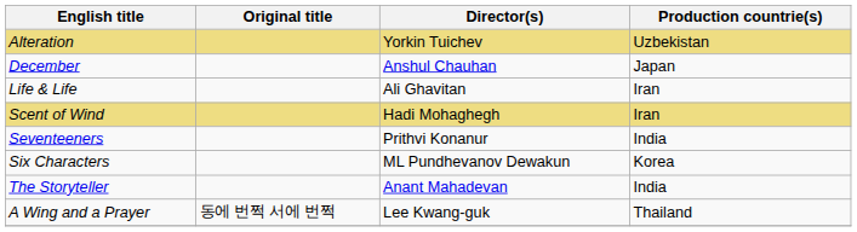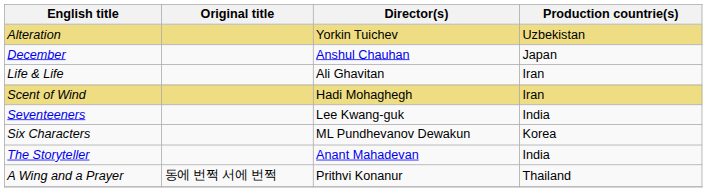Seventeeners | Director(s): Prithvi Konanur -> Lee Kwang-guk
A Wing and a Prayer | Director(s): Lee Kwang-guk -> Prithvi Konanur
